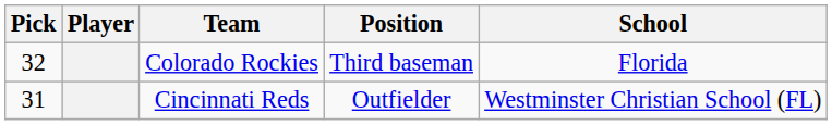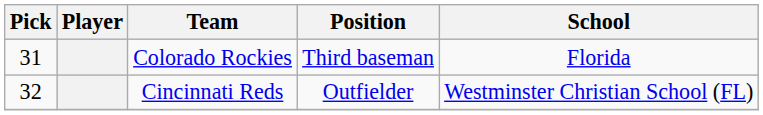Colorado Rockies | Pick: 32 -> 31
Cincinnati Reds | Pick: 31 -> 32
